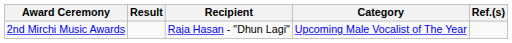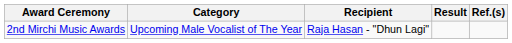columns swapped: Category <-> Result
